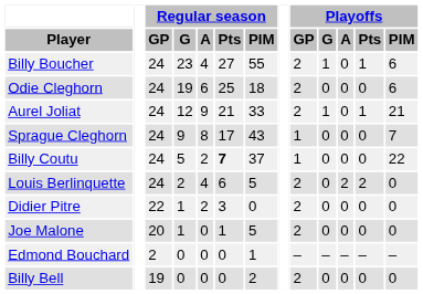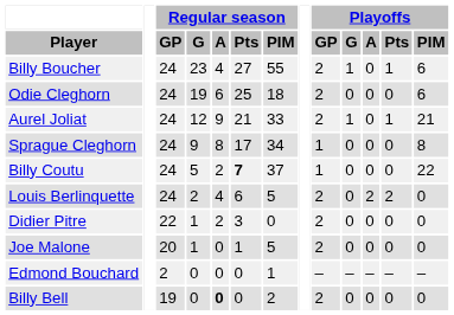Sprague Cleghorn | Regular season / PIM: 43 -> 34
Sprague Cleghorn | Playoffs / PIM: 7 -> 8
Billy Bell | Regular season / A: normal -> bold
